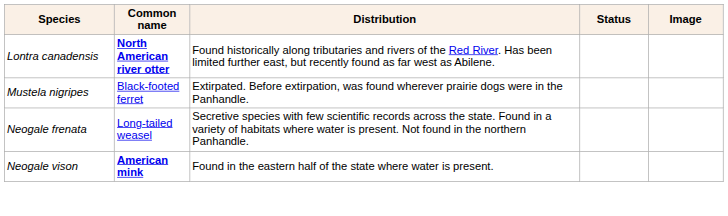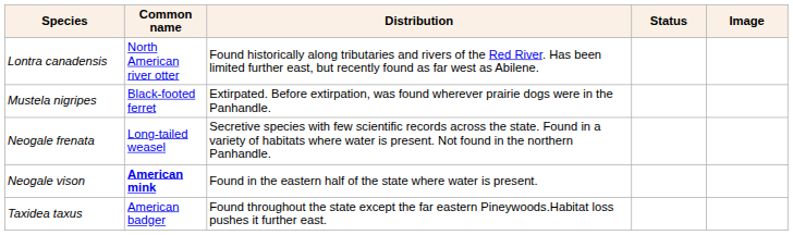Lontra canadensis | Common name: bold -> normal
+ row: Taxidea taxus | American badger | Found throughout the state except the far eastern Pineywoods.Habitat loss pushes it further east.
